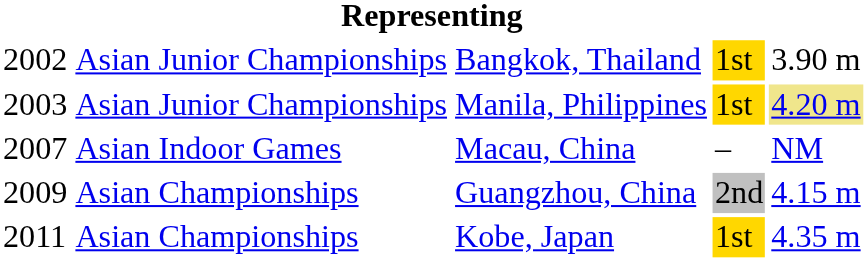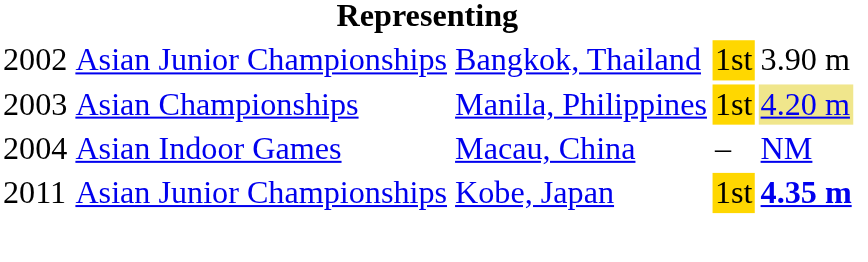Manila, Philippines | column 2: Asian Junior Championships -> Asian Championships
Macau, China | column 1: 2007 -> 2004
- row: 2009 | Asian Championships | Guangzhou, China | 2nd | 4.15 m
Kobe, Japan | column 2: Asian Championships -> Asian Junior Championships
Kobe, Japan | column 5: normal -> bold
